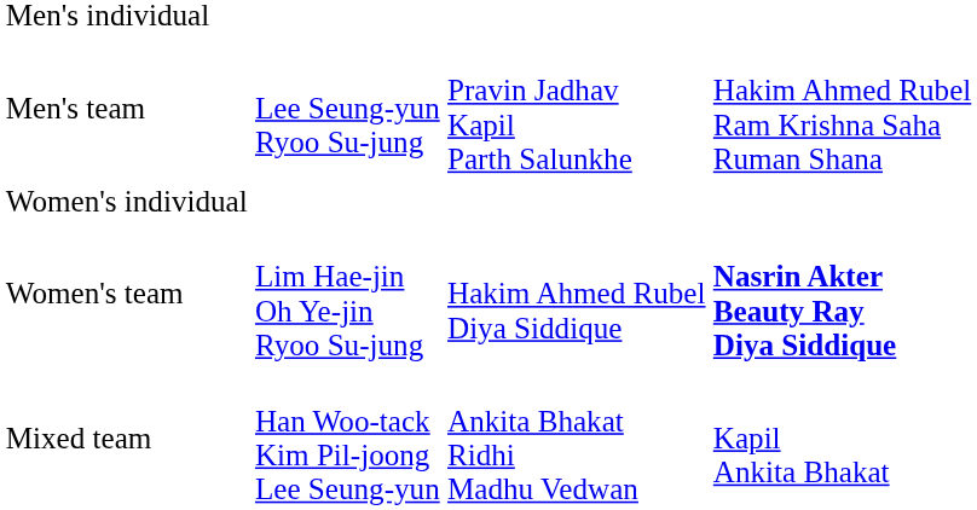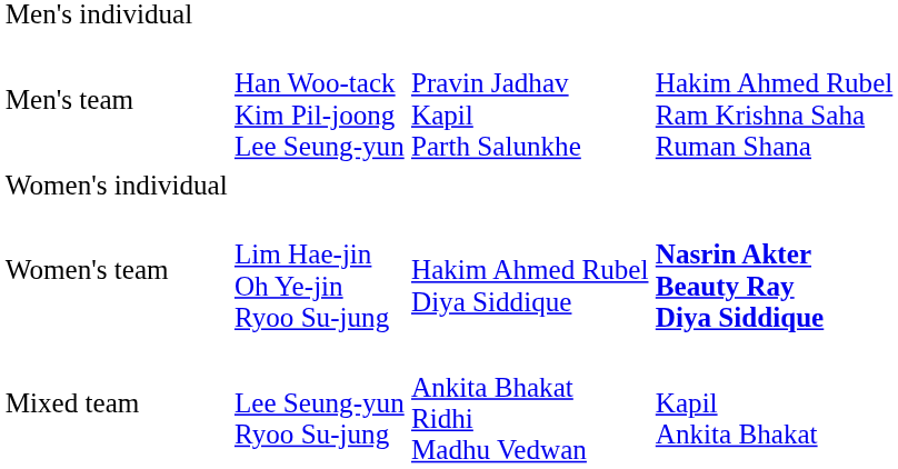Men's team | column 2: Lee Seung-yun Ryoo Su-jung -> Han Woo-tack Kim Pil-joong Lee Seung-yun
Mixed team | column 2: Han Woo-tack Kim Pil-joong Lee Seung-yun -> Lee Seung-yun Ryoo Su-jung
